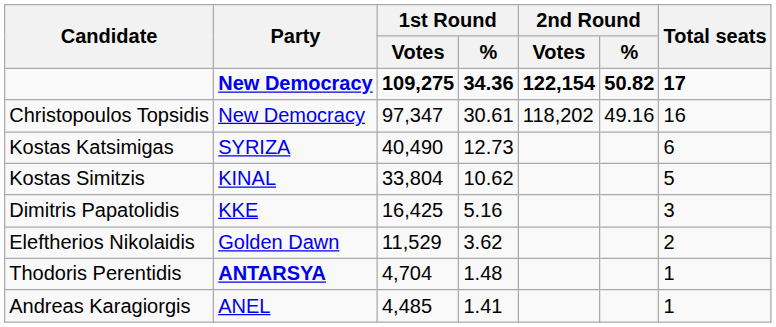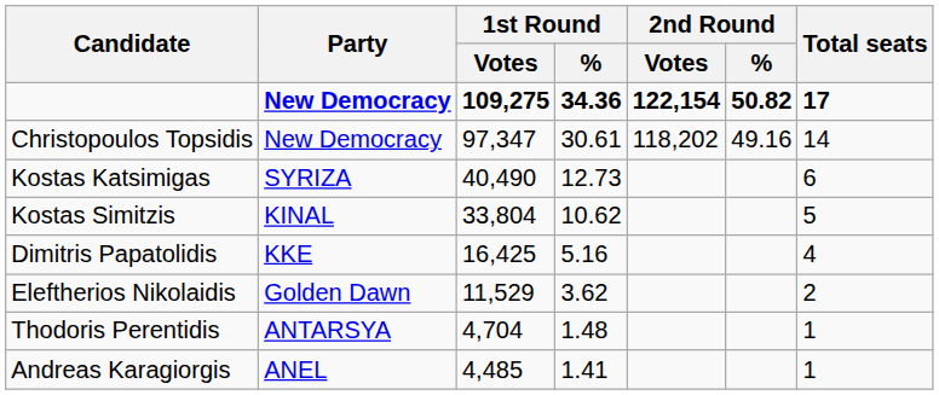Christopoulos Topsidis | Total seats: 16 -> 14
Dimitris Papatolidis | Total seats: 3 -> 4
Thodoris Perentidis | Party: bold -> normal
